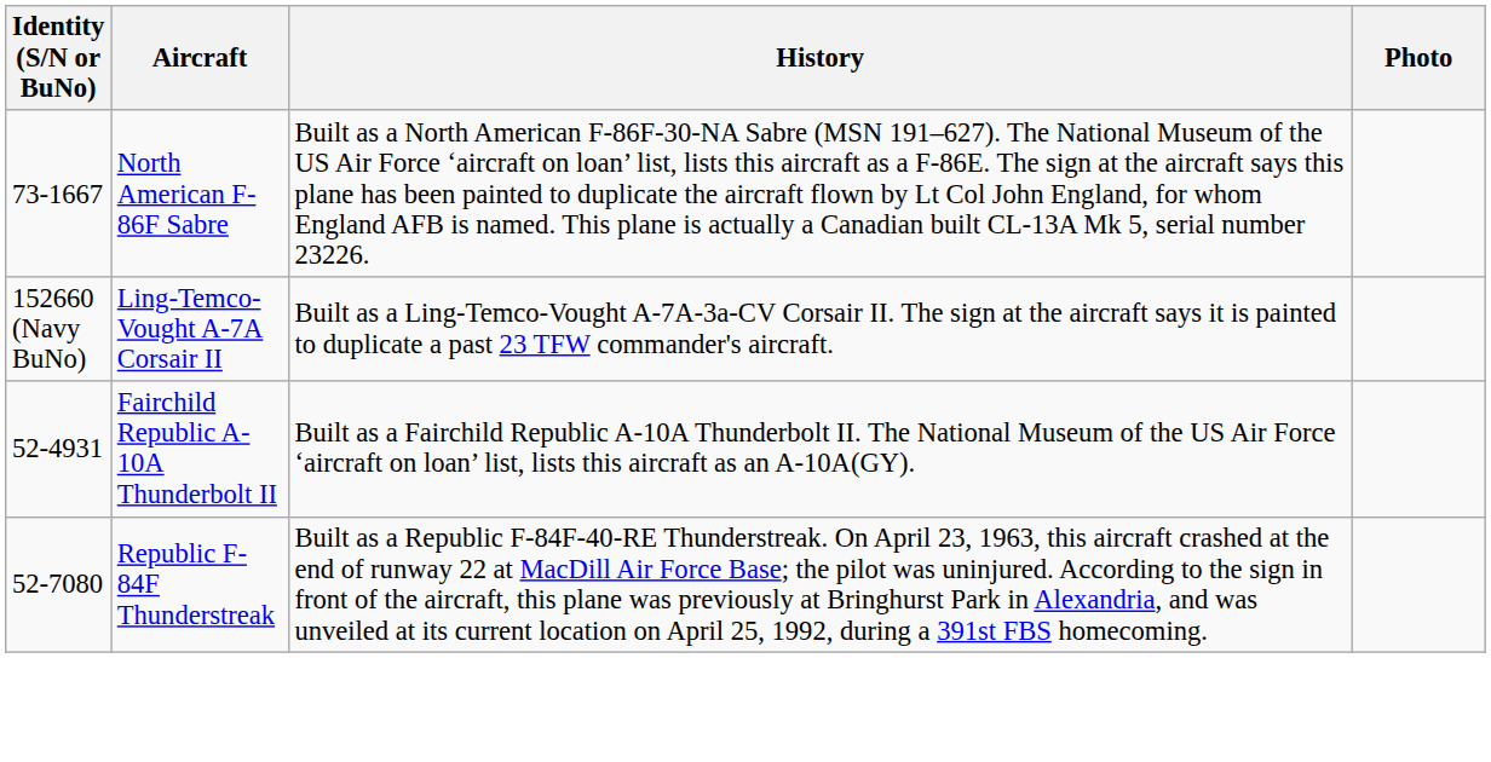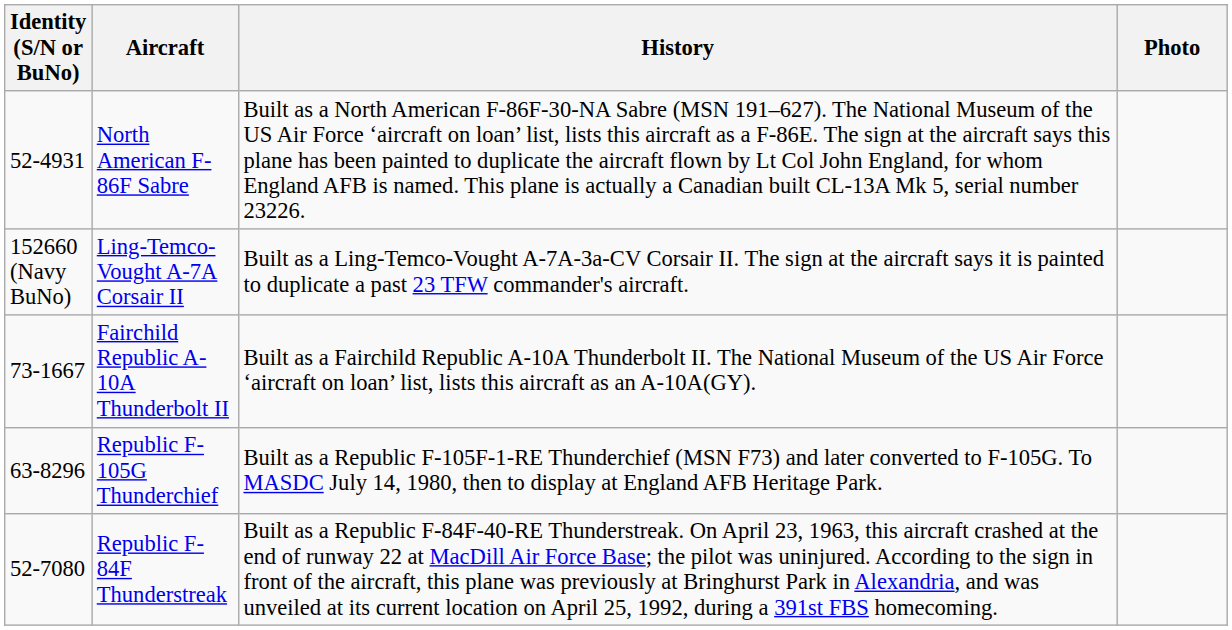North American F-86F Sabre | Identity (S/N or BuNo): 73-1667 -> 52-4931
Fairchild Republic A-10A Thunderbolt II | Identity (S/N or BuNo): 52-4931 -> 73-1667
+ row: 63-8296 | Republic F-105G Thunderchief | Built as a Republic F-105F-1-RE Thunderchief (MSN F73) and later converted to F-105G. To MASDC July 14, 1980, then to display at England AFB Heritage Park.
